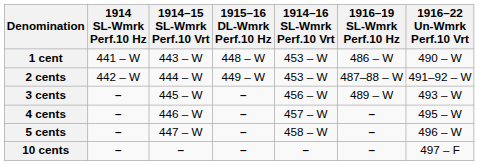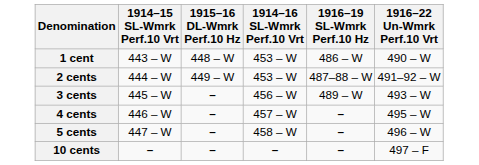- column: 1914 SL-Wmrk Perf.10 Hz | 441 – W | 442 – W | – | – | – | –
